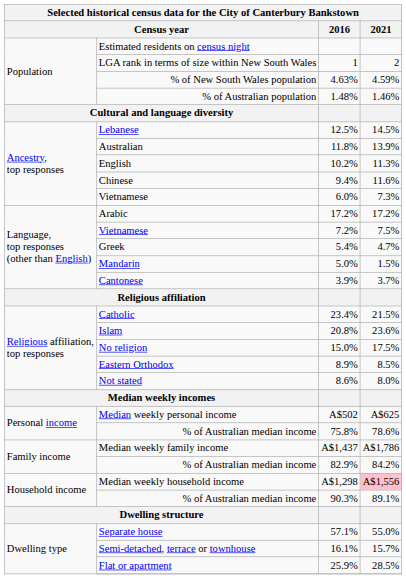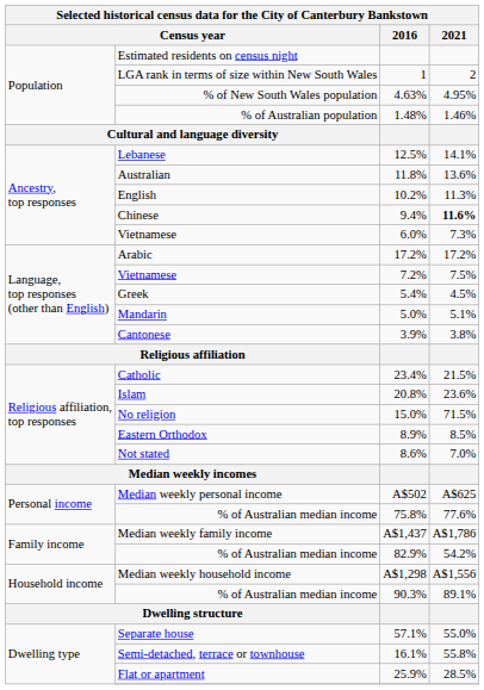4.63% | 2021: 4.59% -> 4.95%
12.5% | 2021: 14.5% -> 14.1%
11.8% | 2021: 13.9% -> 13.6%
9.4% | 2021: normal -> bold
5.4% | 2021: 4.7% -> 4.5%
5.0% | 2021: 1.5% -> 5.1%
3.9% | 2021: 3.7% -> 3.8%
15.0% | 2021: 17.5% -> 71.5%
8.6% | 2021: 8.0% -> 7.0%
75.8% | 2021: 78.6% -> 77.6%
82.9% | 2021: 84.2% -> 54.2%
A$1,298 | 2021: pink background -> no background
16.1% | 2021: 15.7% -> 55.8%
